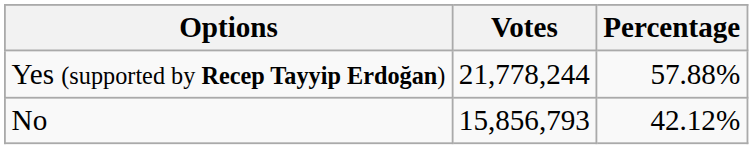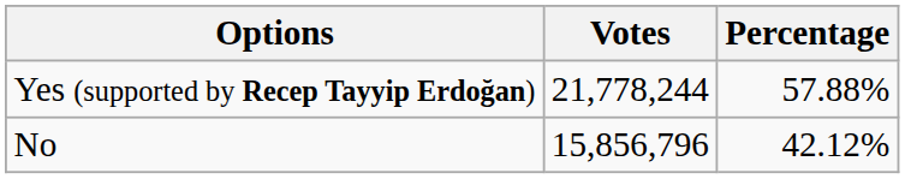No | Votes: 15,856,793 -> 15,856,796
